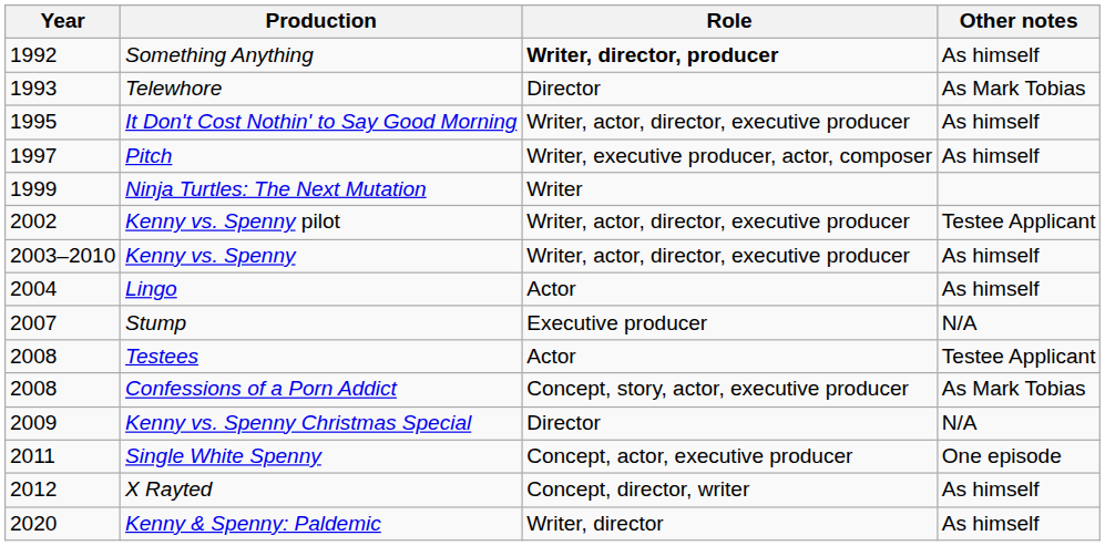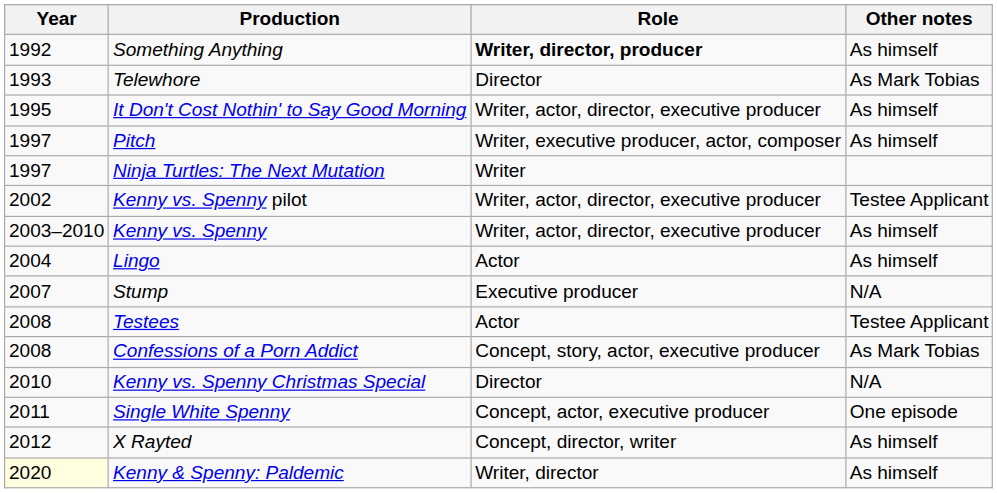Ninja Turtles: The Next Mutation | Year: 1999 -> 1997
Kenny vs. Spenny Christmas Special | Year: 2009 -> 2010
Kenny & Spenny: Paldemic | Year: no background -> lightyellow background
